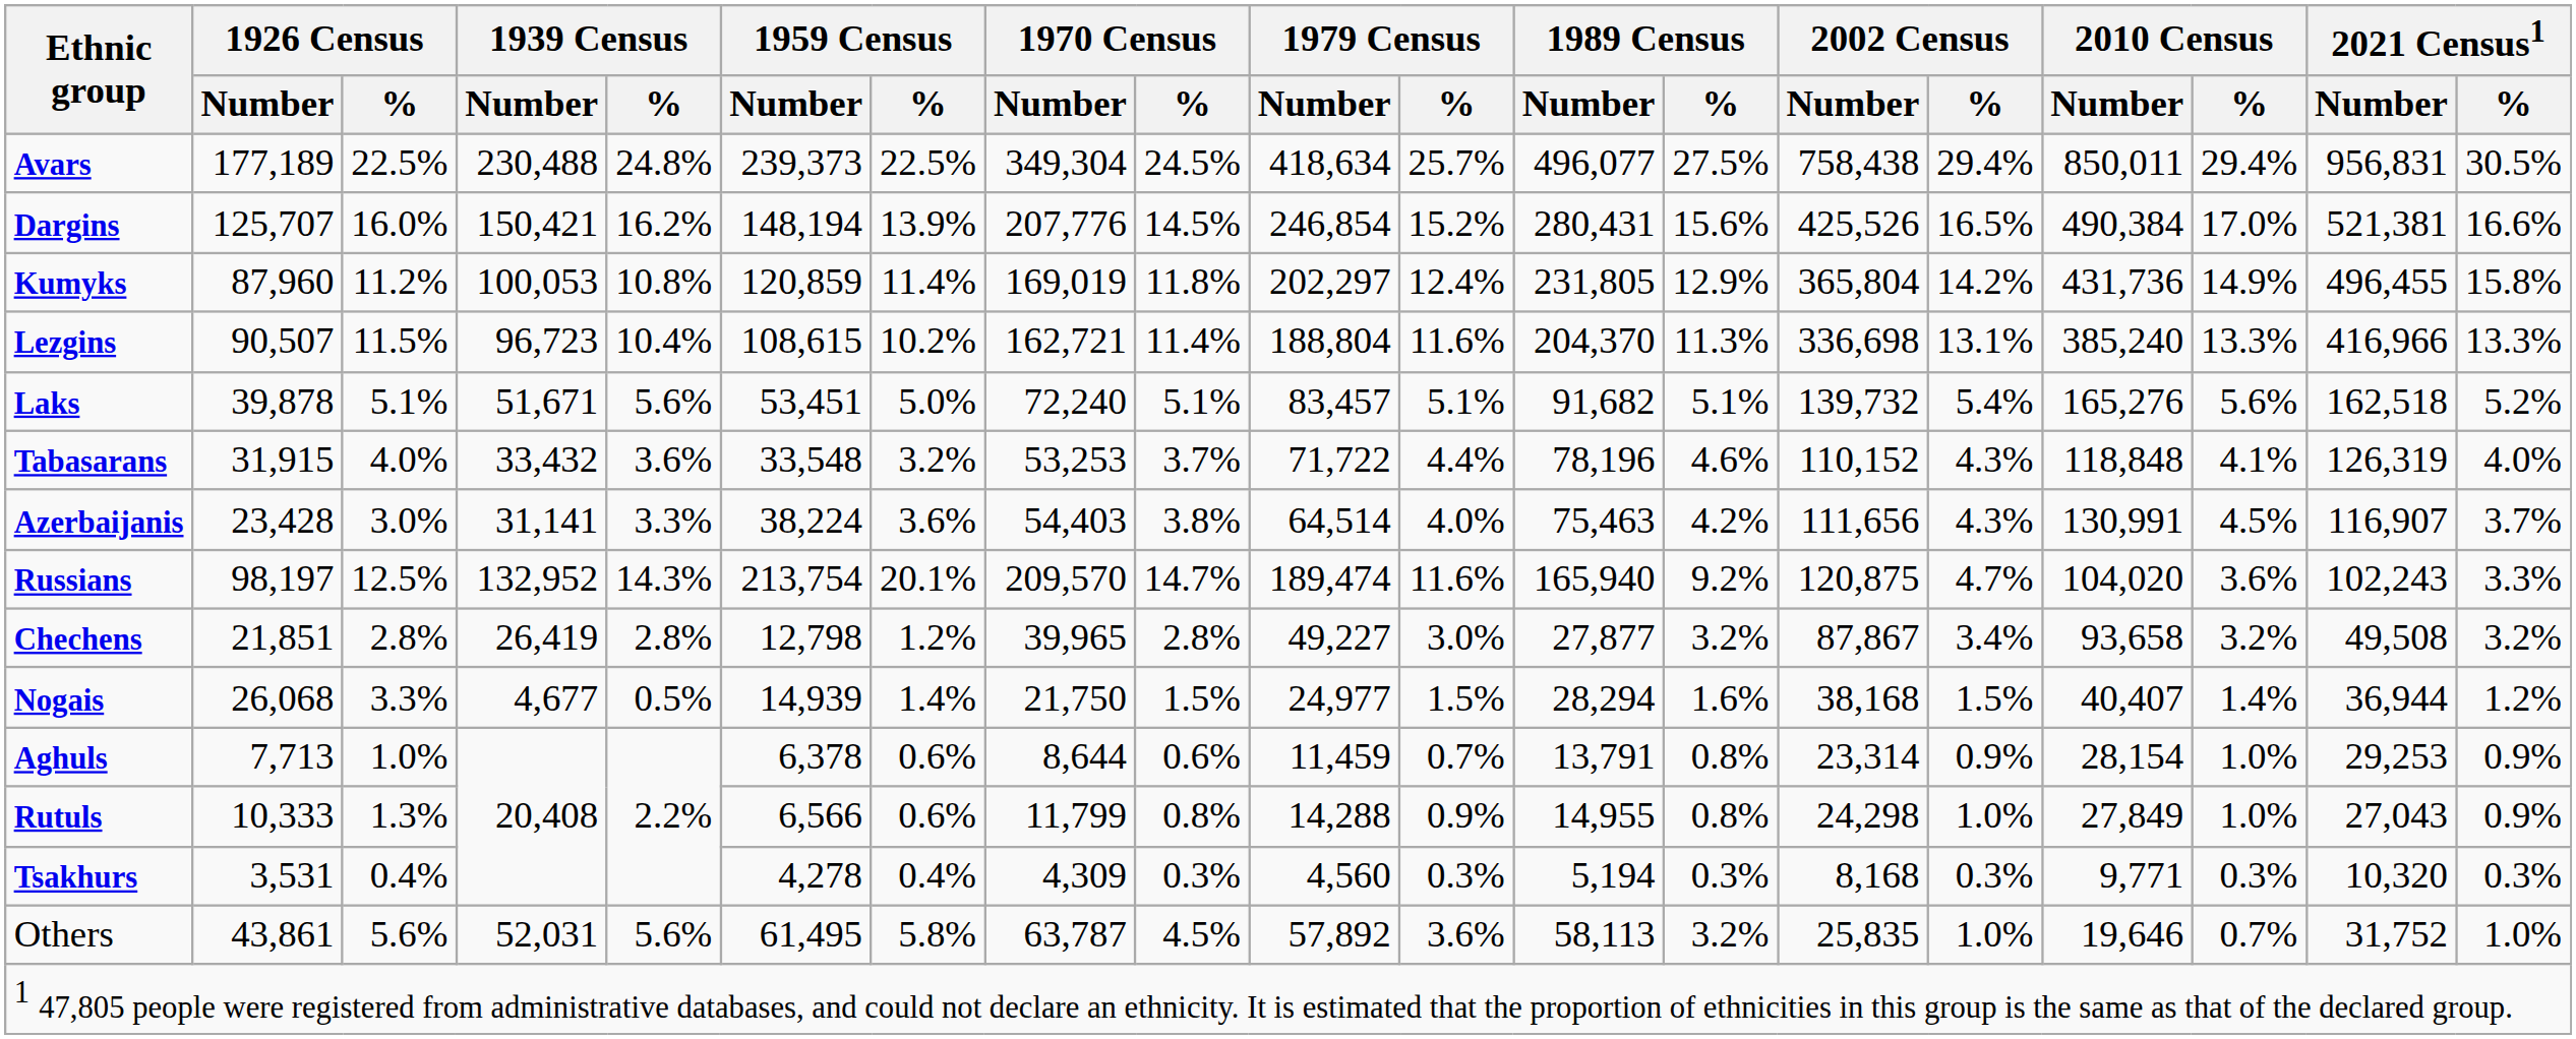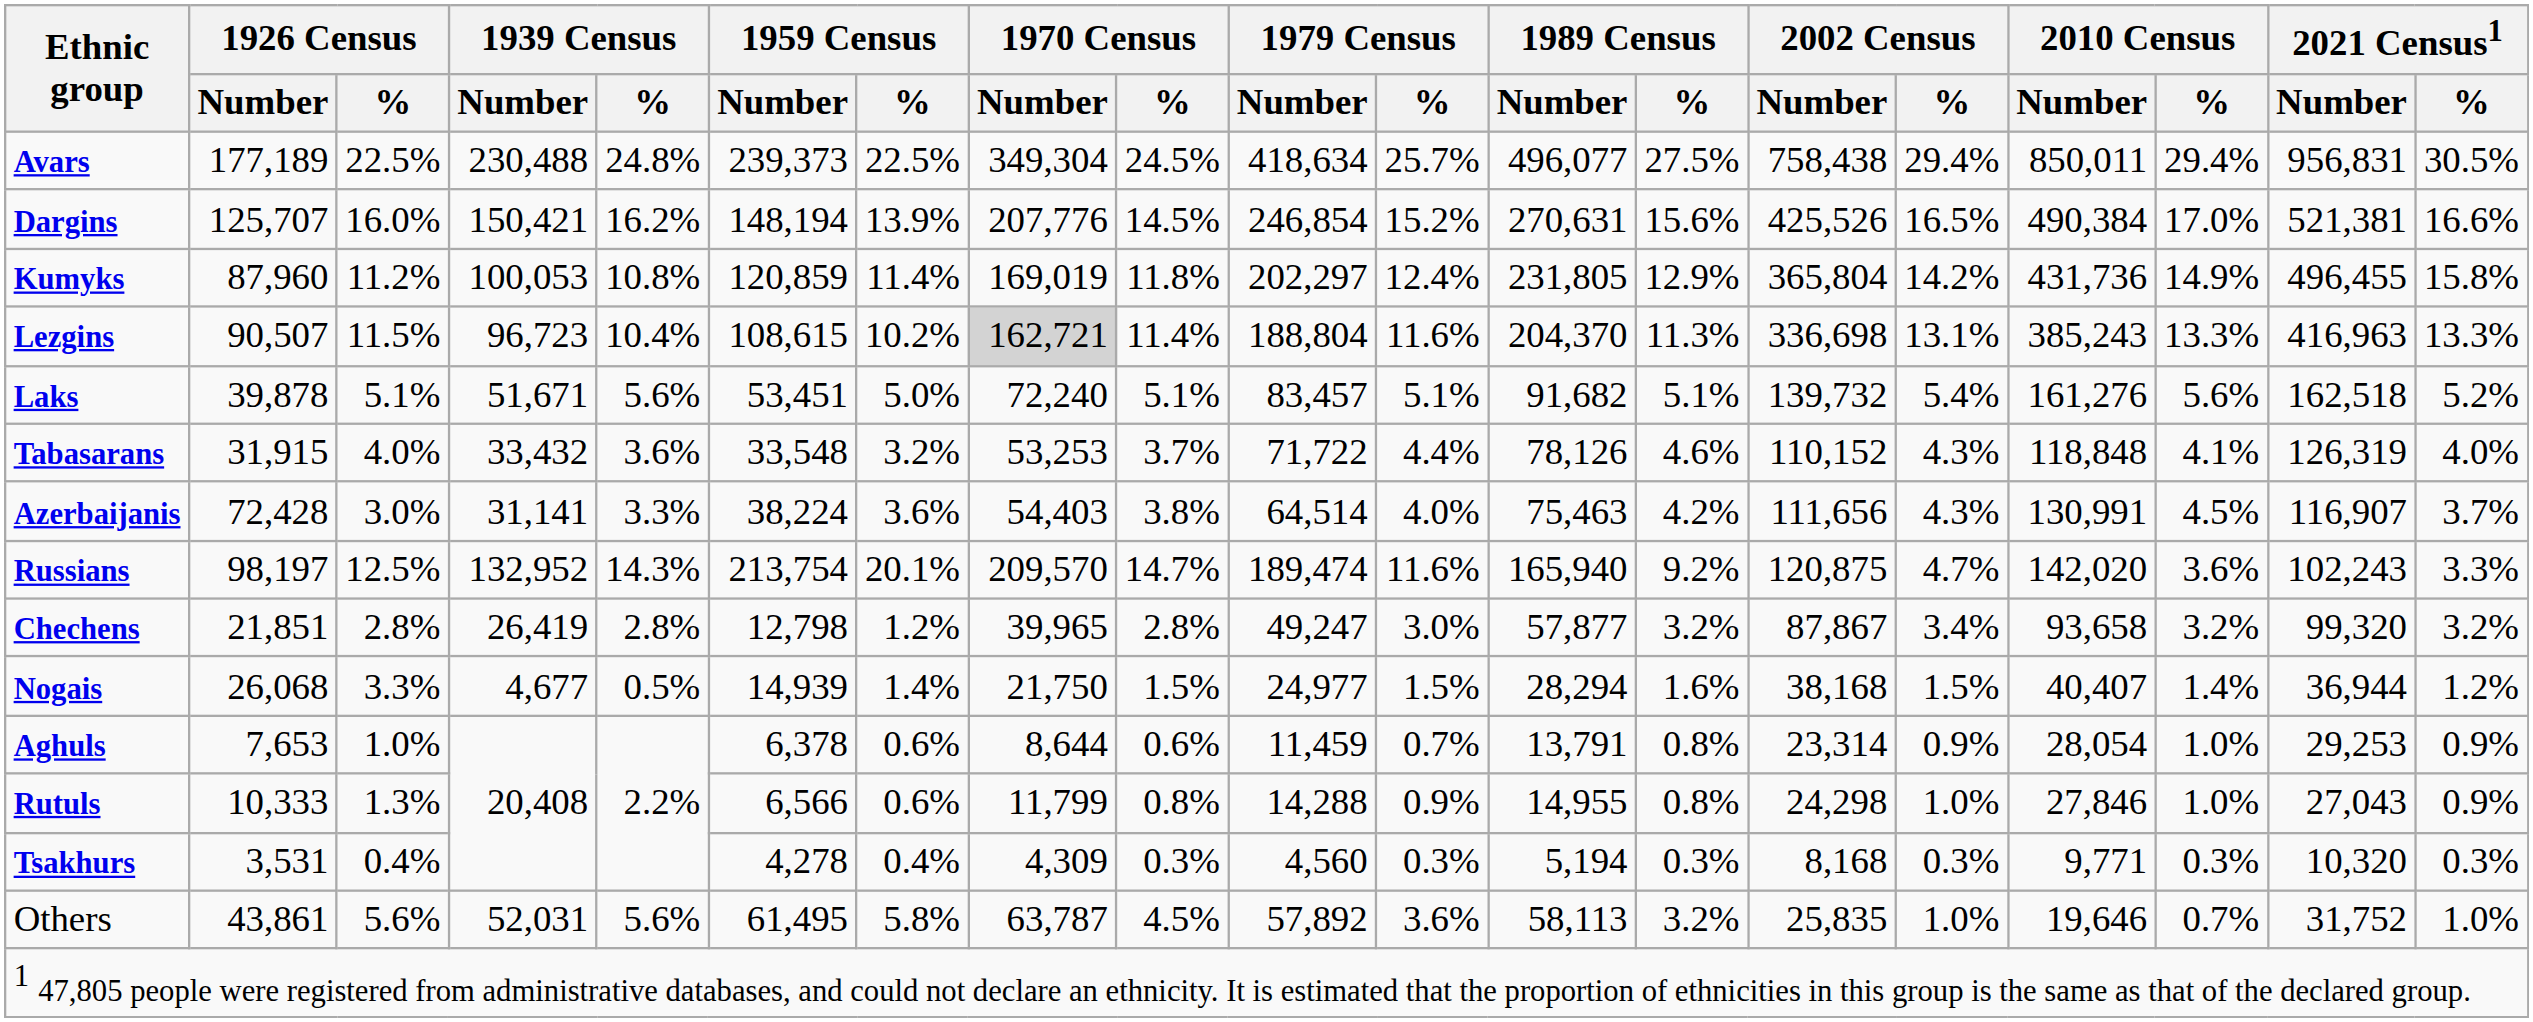Dargins | 1989 Census / Number: 280,431 -> 270,631
Lezgins | 1970 Census / Number: no background -> lightgrey background
Lezgins | 2010 Census / Number: 385,240 -> 385,243
Lezgins | 2021 Census1 / Number: 416,966 -> 416,963
Laks | 2010 Census / Number: 165,276 -> 161,276
Tabasarans | 1989 Census / Number: 78,196 -> 78,126
Azerbaijanis | 1926 Census / Number: 23,428 -> 72,428
Russians | 2010 Census / Number: 104,020 -> 142,020
Chechens | 1979 Census / Number: 49,227 -> 49,247
Chechens | 1989 Census / Number: 27,877 -> 57,877
Chechens | 2021 Census1 / Number: 49,508 -> 99,320
Aghuls | 1926 Census / Number: 7,713 -> 7,653
Aghuls | 2010 Census / Number: 28,154 -> 28,054
Rutuls | 2010 Census / Number: 27,849 -> 27,846
